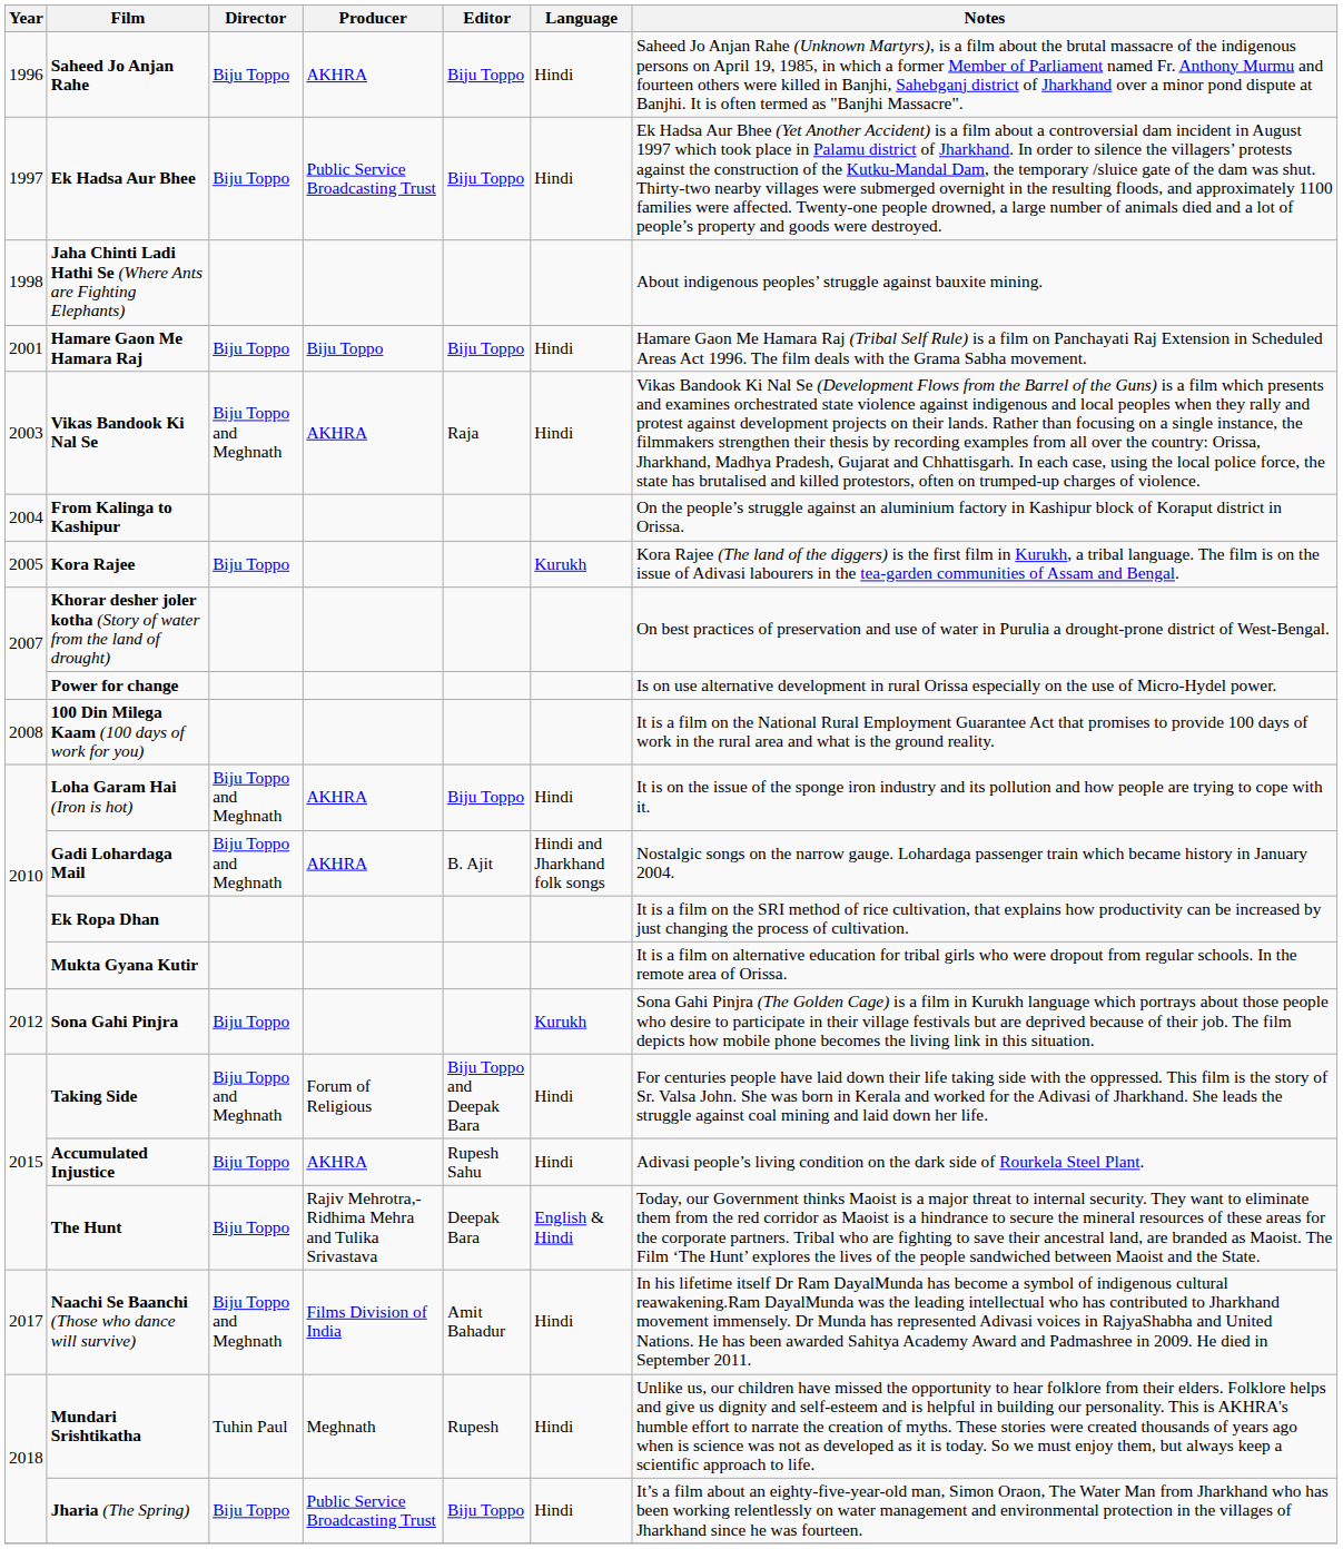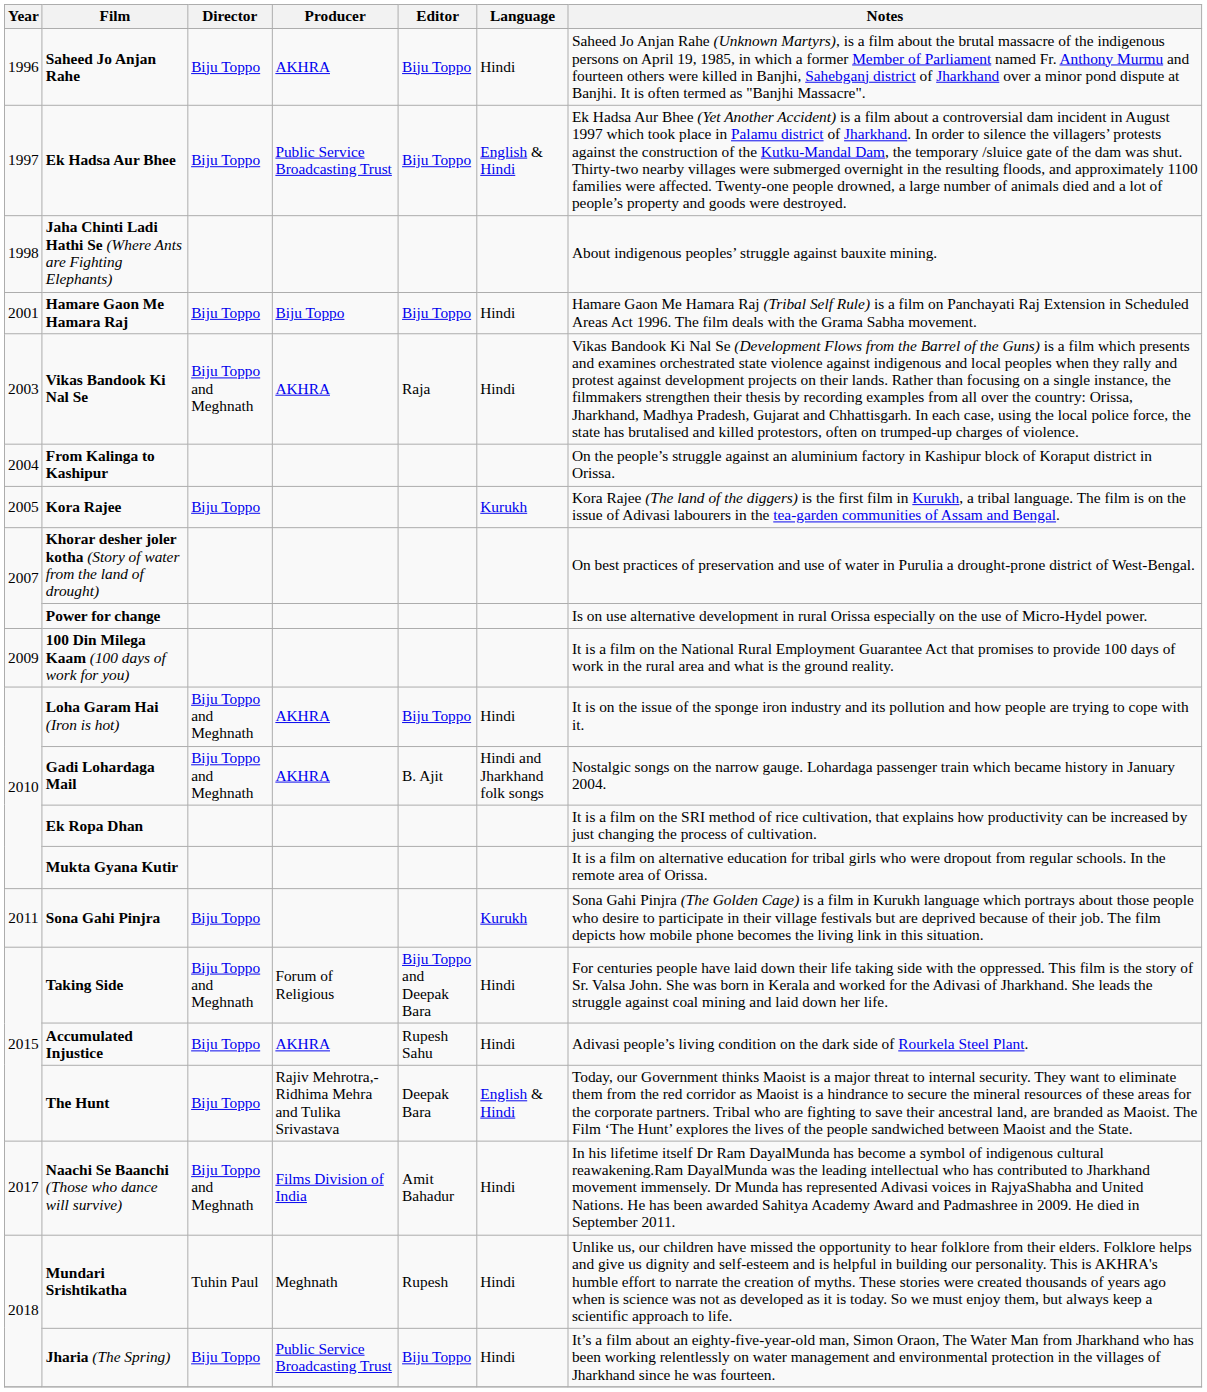Ek Hadsa Aur Bhee | Language: Hindi -> English & Hindi
100 Din Milega Kaam (100 days of work for you) | Year: 2008 -> 2009
Sona Gahi Pinjra | Year: 2012 -> 2011
